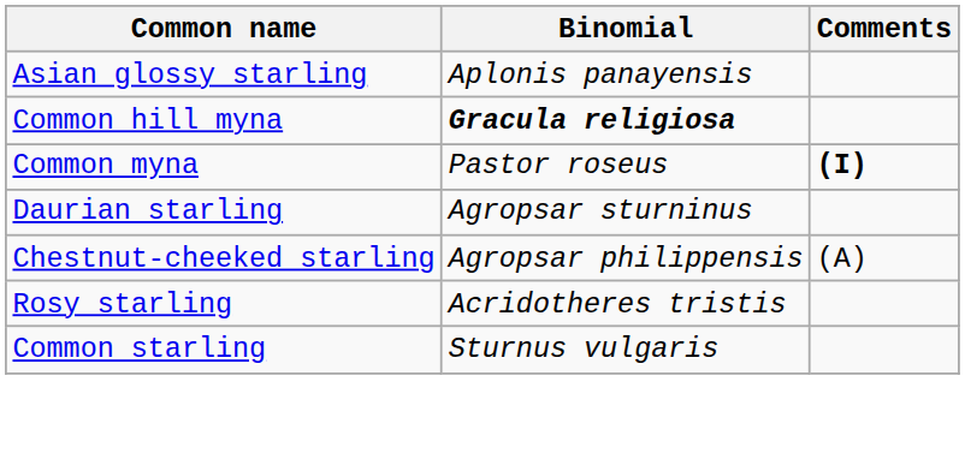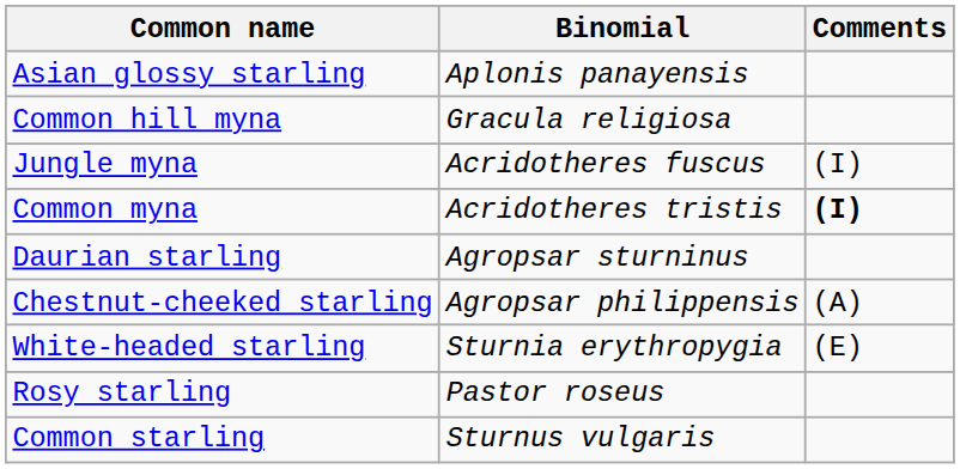Common hill myna | Binomial: bold -> normal
+ row: Jungle myna | Acridotheres fuscus | (I)
Common myna | Binomial: Pastor roseus -> Acridotheres tristis
+ row: White-headed starling | Sturnia erythropygia | (E)
Rosy starling | Binomial: Acridotheres tristis -> Pastor roseus
